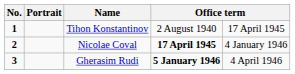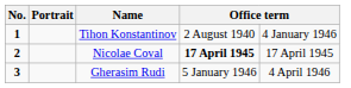Tihon Konstantinov | column 5: 17 April 1945 -> 4 January 1946
Nicolae Coval | column 5: 4 January 1946 -> 17 April 1945
Gherasim Rudi | column 4: bold -> normal
